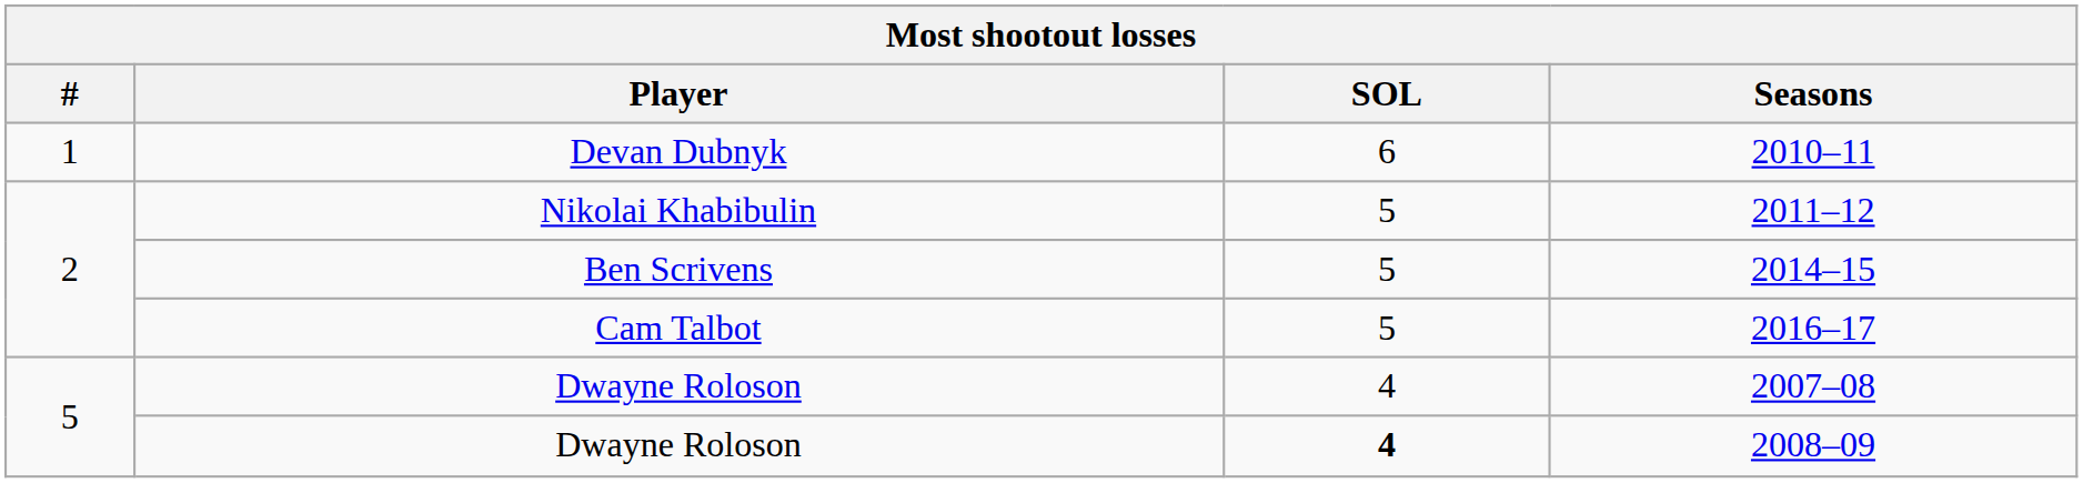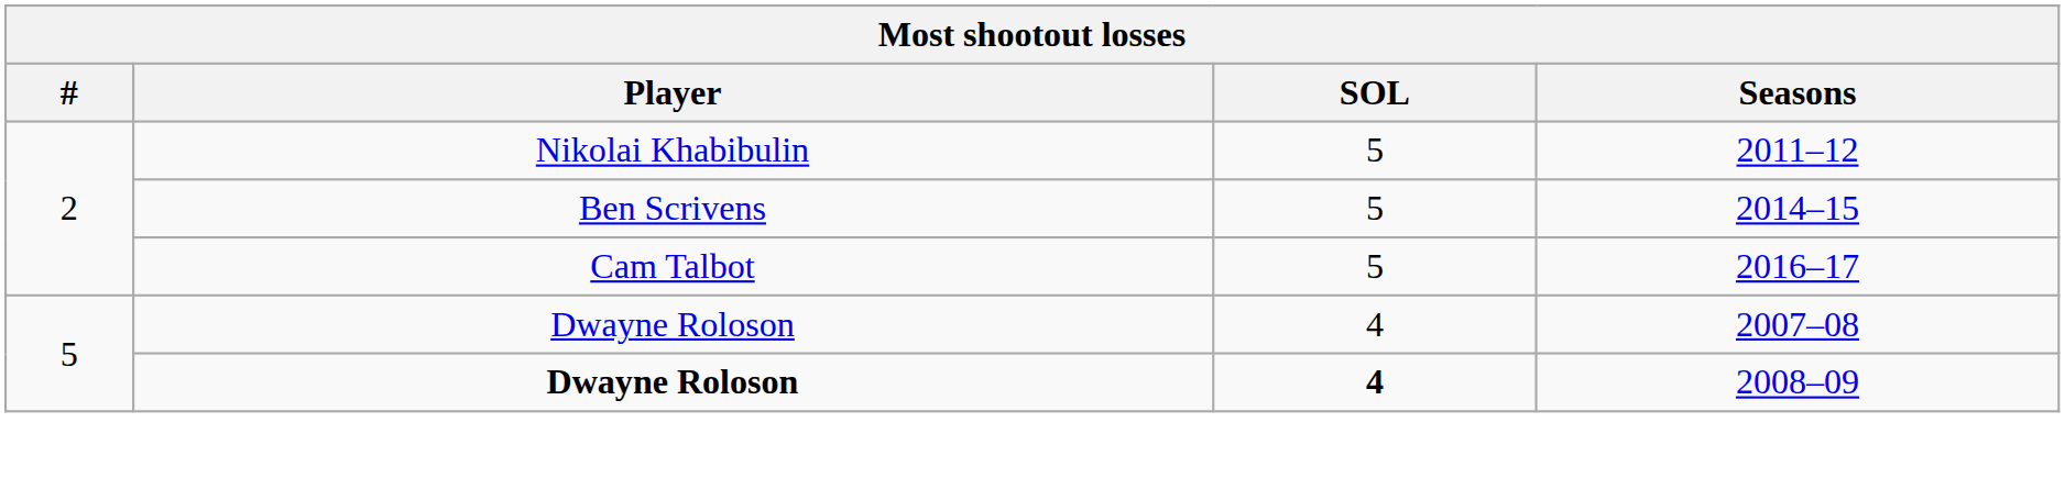- row: 1 | Devan Dubnyk | 6 | 2010–11
2008–09 | Player: normal -> bold
